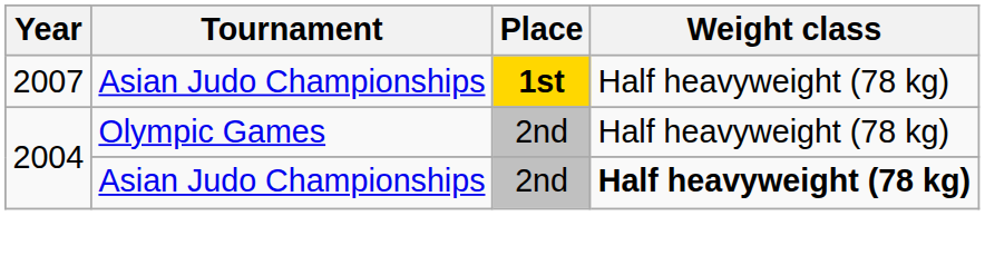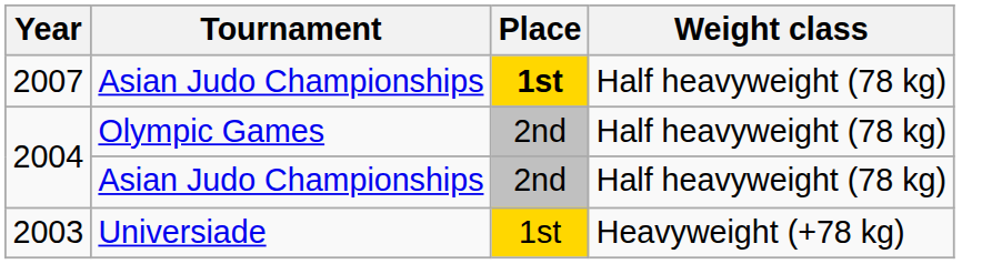2004 / Asian Judo Championships | Weight class: bold -> normal
+ row: 2003 | Universiade | 1st | Heavyweight (+78 kg)
